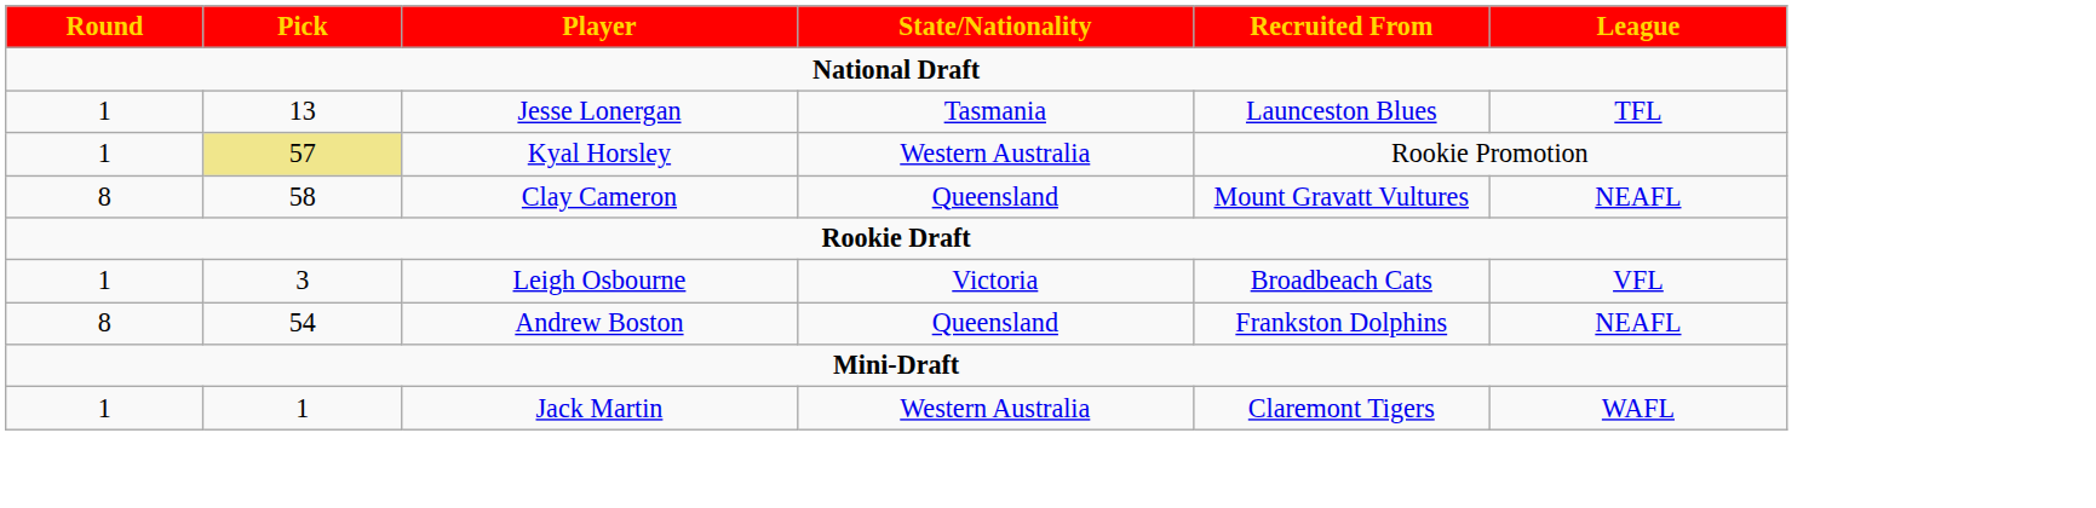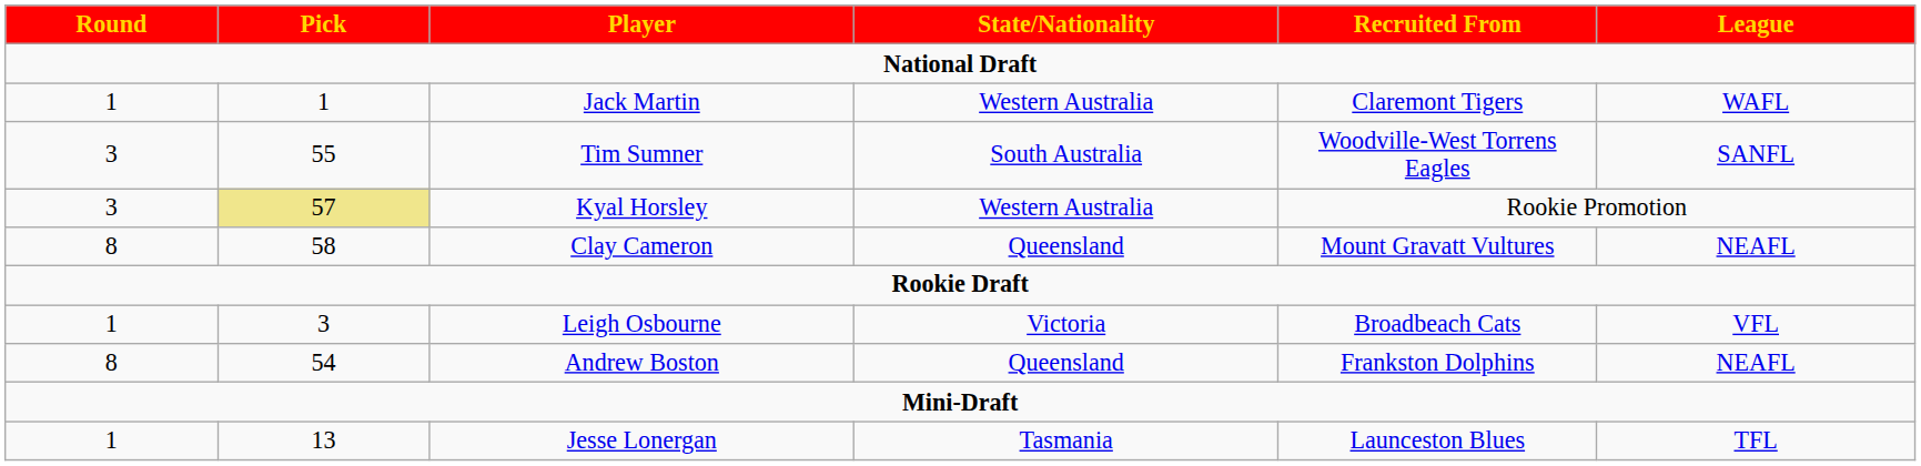rows swapped: Jesse Lonergan <-> Jack Martin
+ row: 3 | 55 | Tim Sumner | South Australia | Woodville-West Torrens Eagles | SANFL
Kyal Horsley | Round: 1 -> 3
